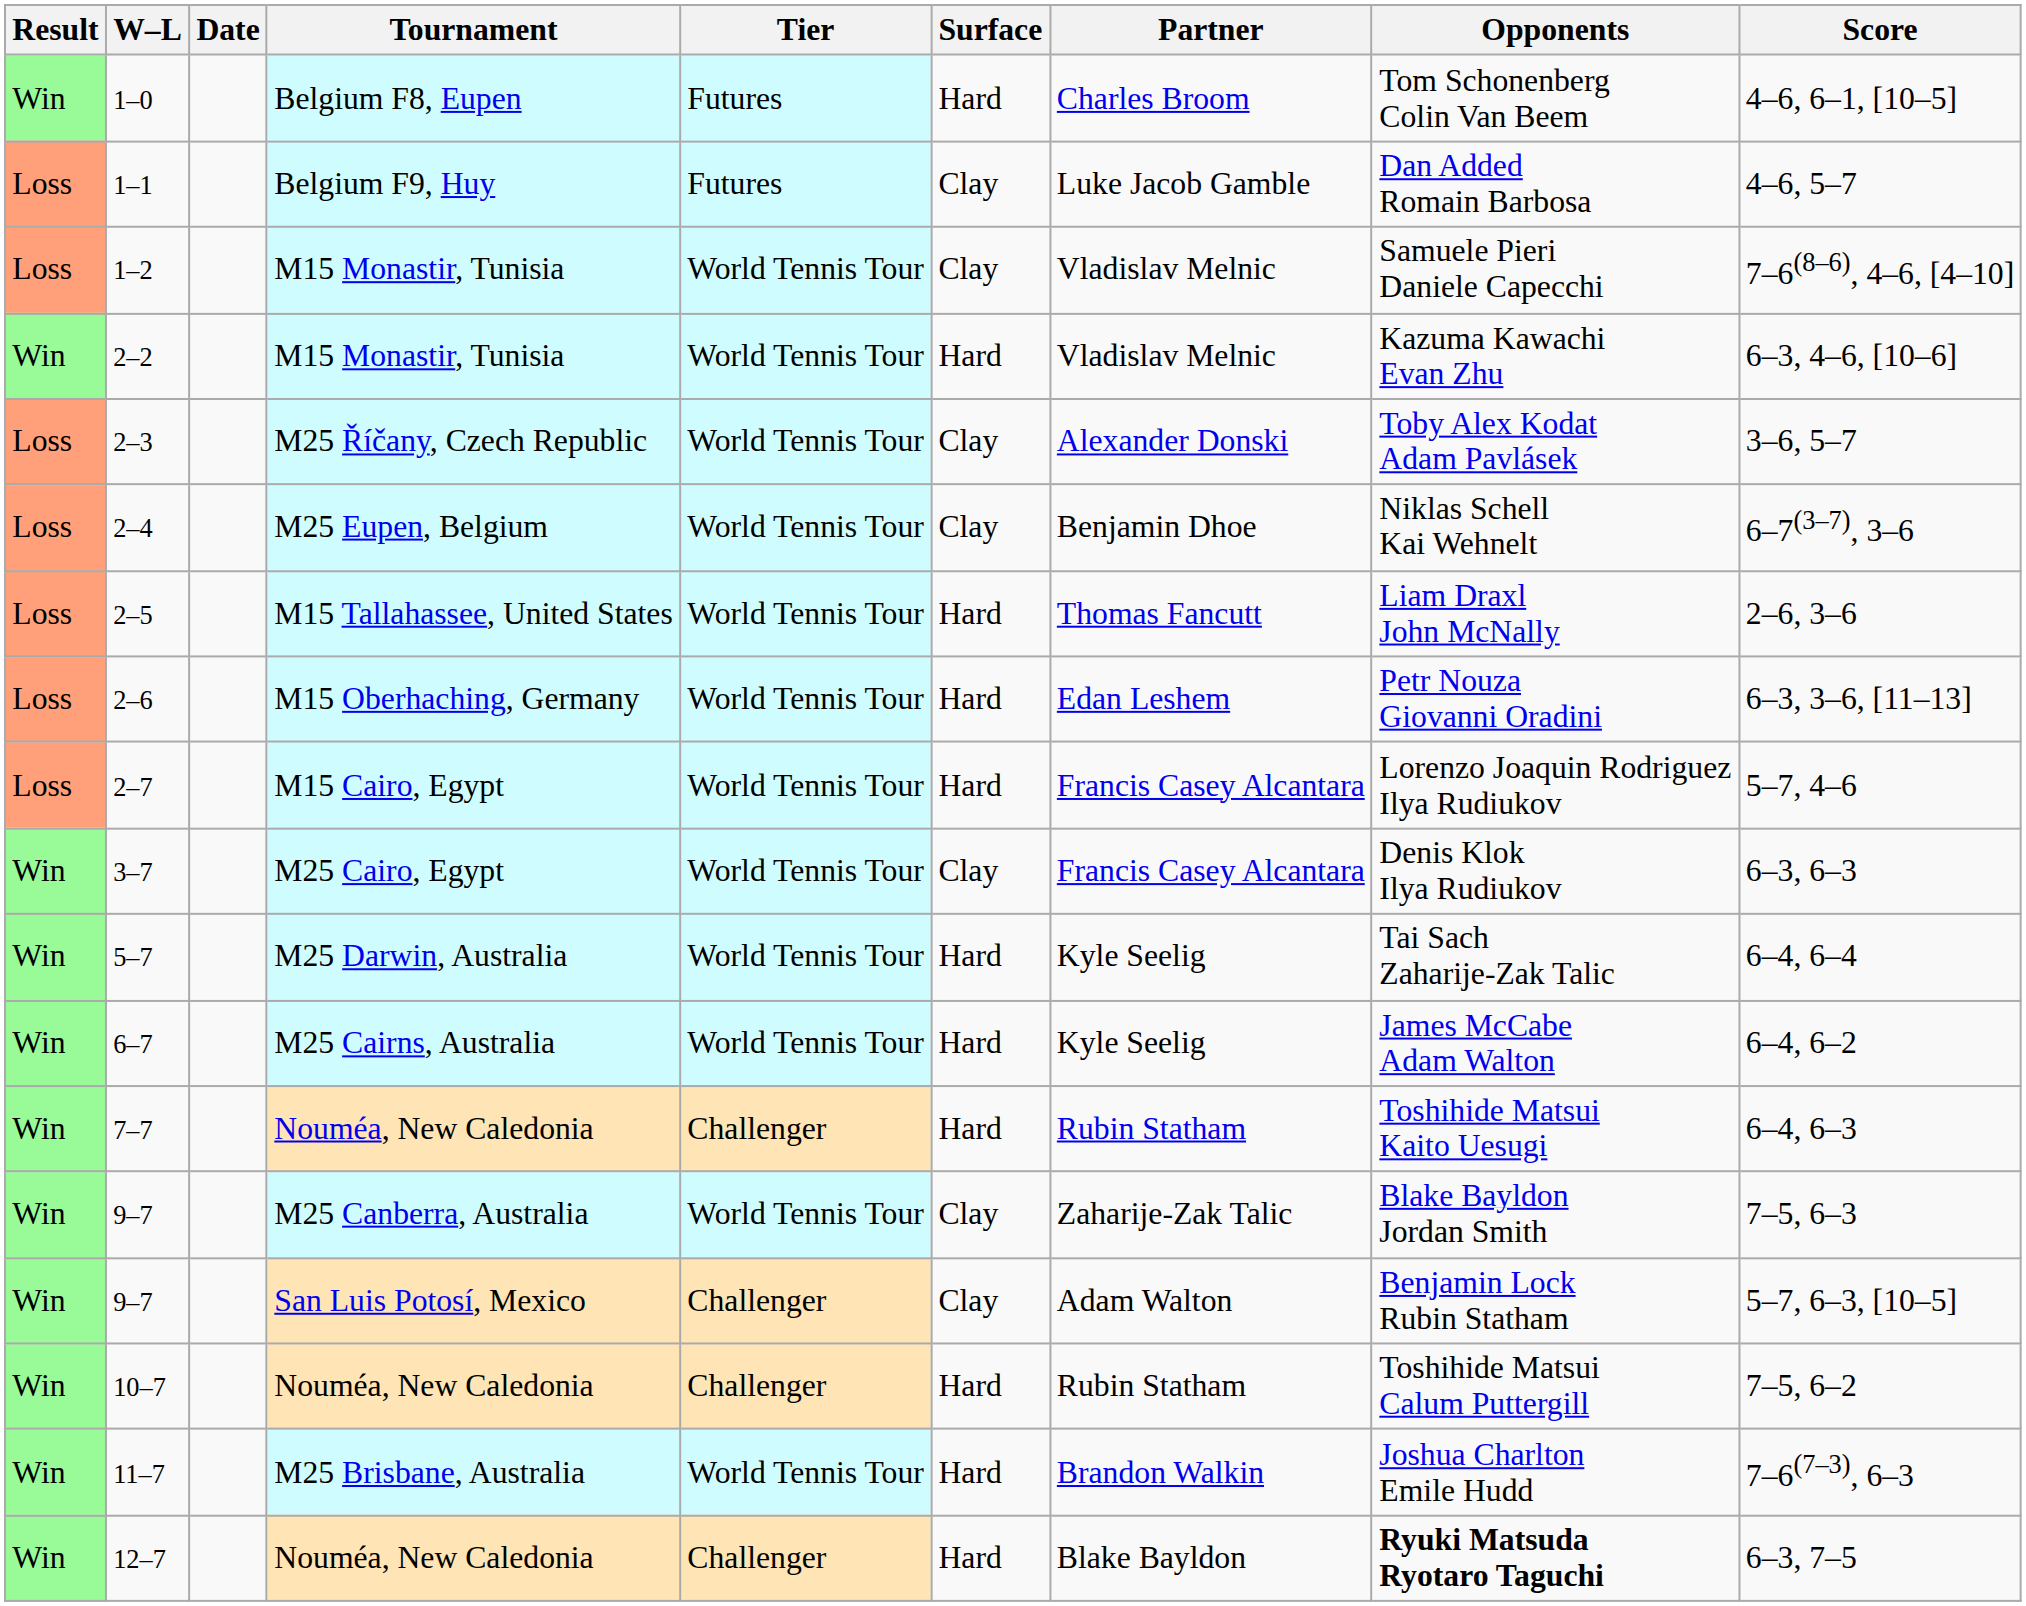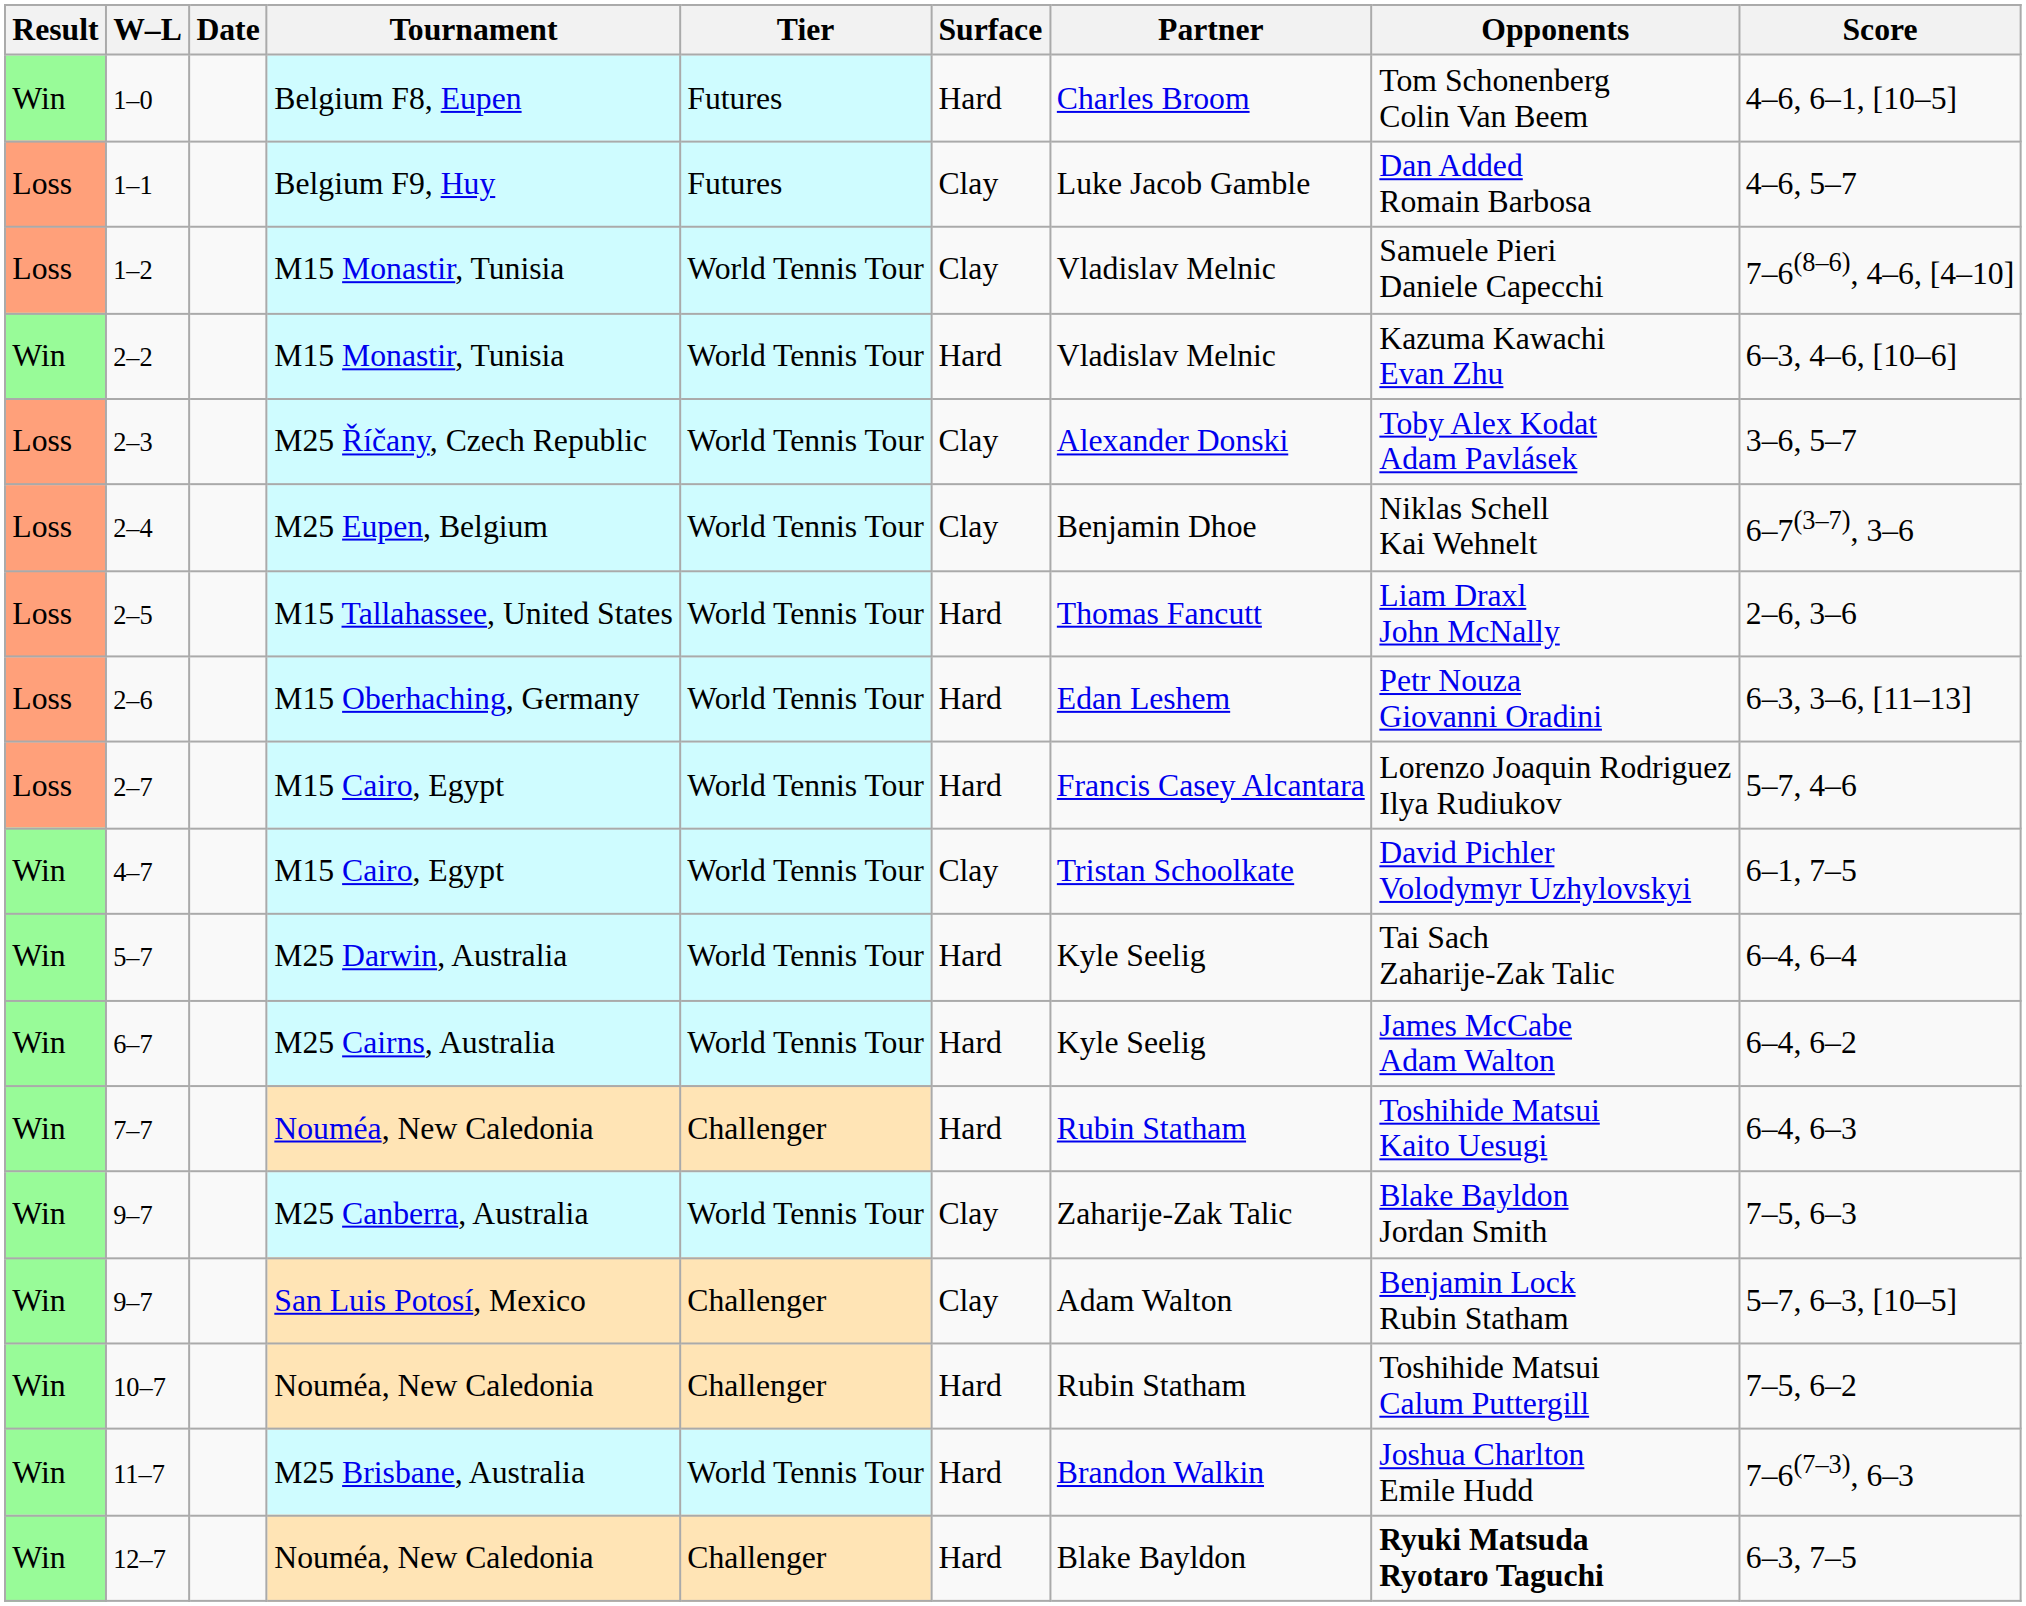- row: Win | 3–7 | M25 Cairo, Egypt | World Tennis Tour | Clay | Francis Casey Alcantara | Denis Klok Ilya Rudiukov | 6–3, 6–3
+ row: Win | 4–7 | M15 Cairo, Egypt | World Tennis Tour | Clay | Tristan Schoolkate | David Pichler Volodymyr Uzhylovskyi | 6–1, 7–5
